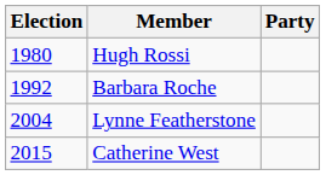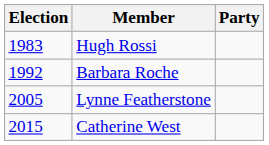Hugh Rossi | Election: 1980 -> 1983
Lynne Featherstone | Election: 2004 -> 2005
